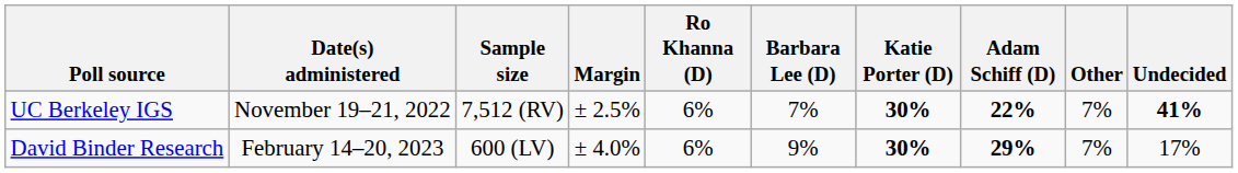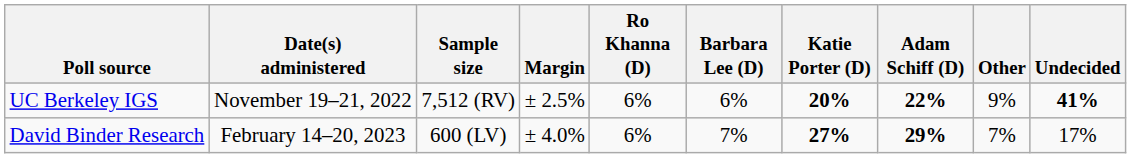UC Berkeley IGS | Barbara Lee (D): 7% -> 6%
UC Berkeley IGS | Katie Porter (D): 30% -> 20%
UC Berkeley IGS | Other: 7% -> 9%
David Binder Research | Barbara Lee (D): 9% -> 7%
David Binder Research | Katie Porter (D): 30% -> 27%
